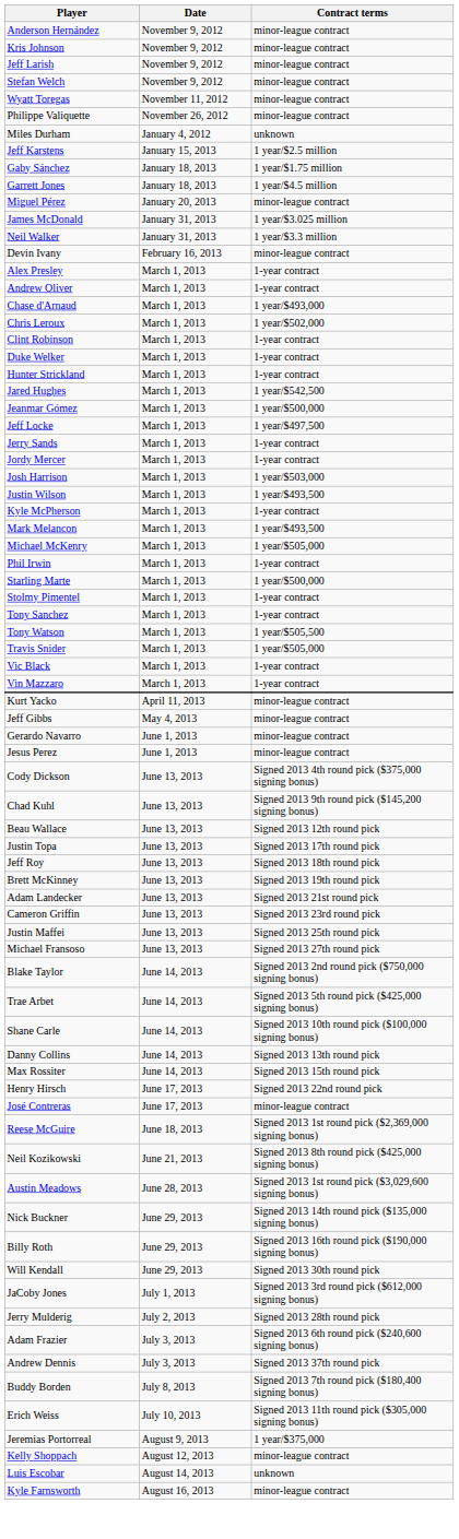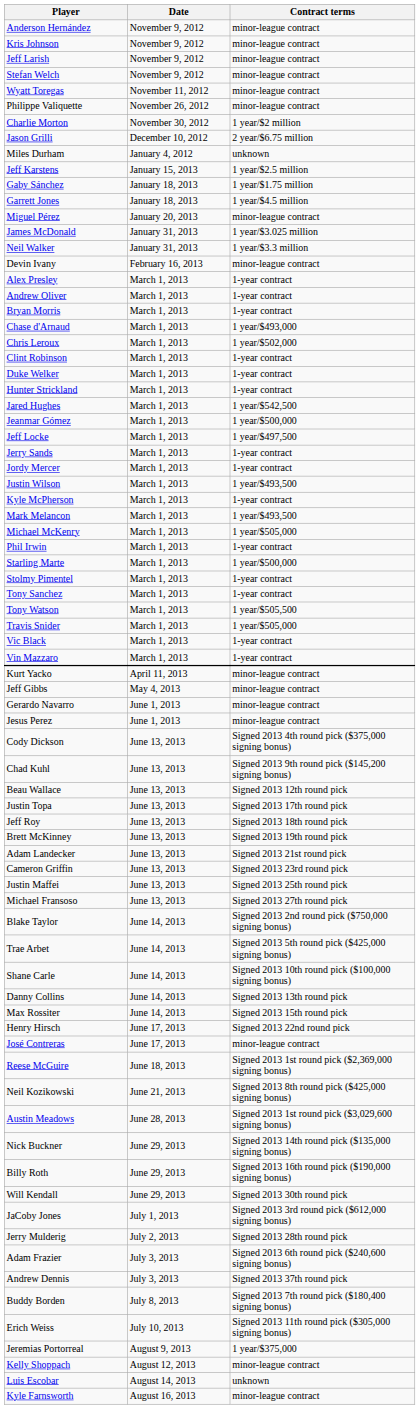+ row: Charlie Morton | November 30, 2012 | 1 year/$2 million
+ row: Jason Grilli | December 10, 2012 | 2 year/$6.75 million
+ row: Bryan Morris | March 1, 2013 | 1-year contract
- row: Josh Harrison | March 1, 2013 | 1 year/$503,000
